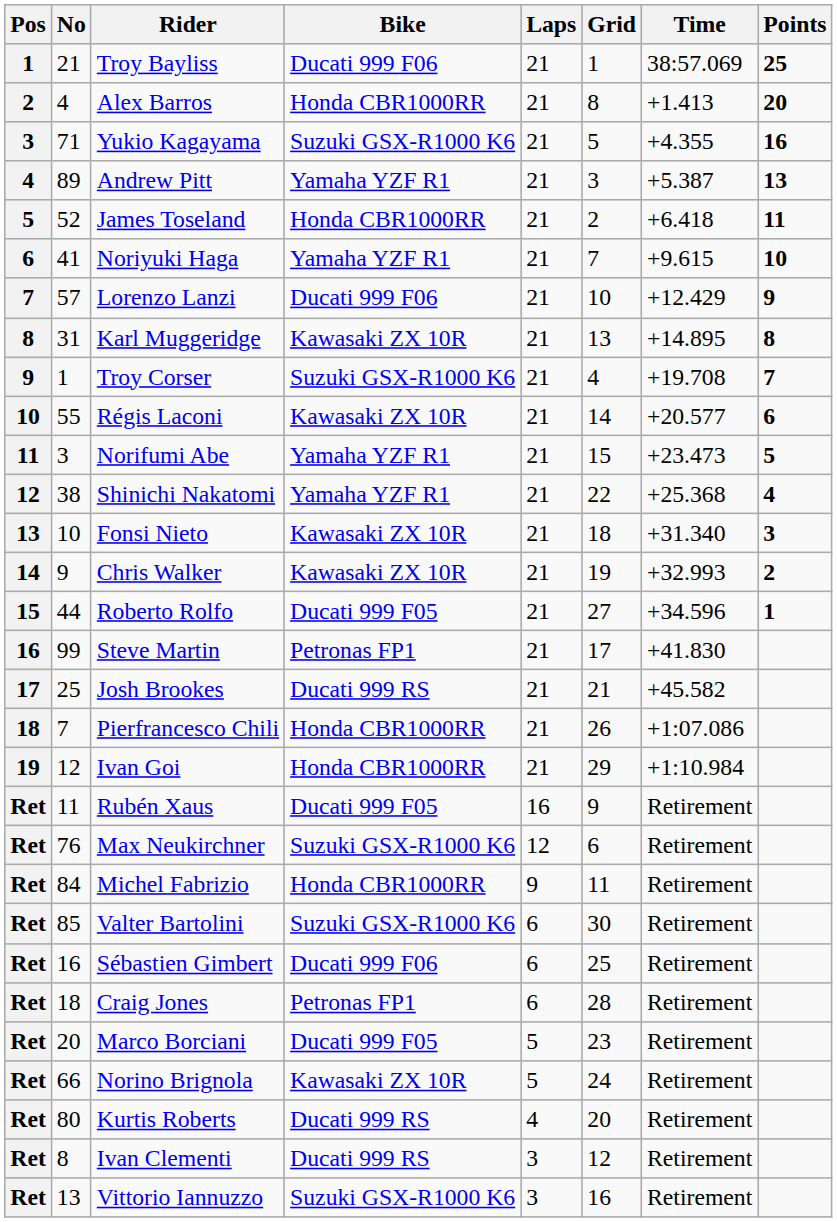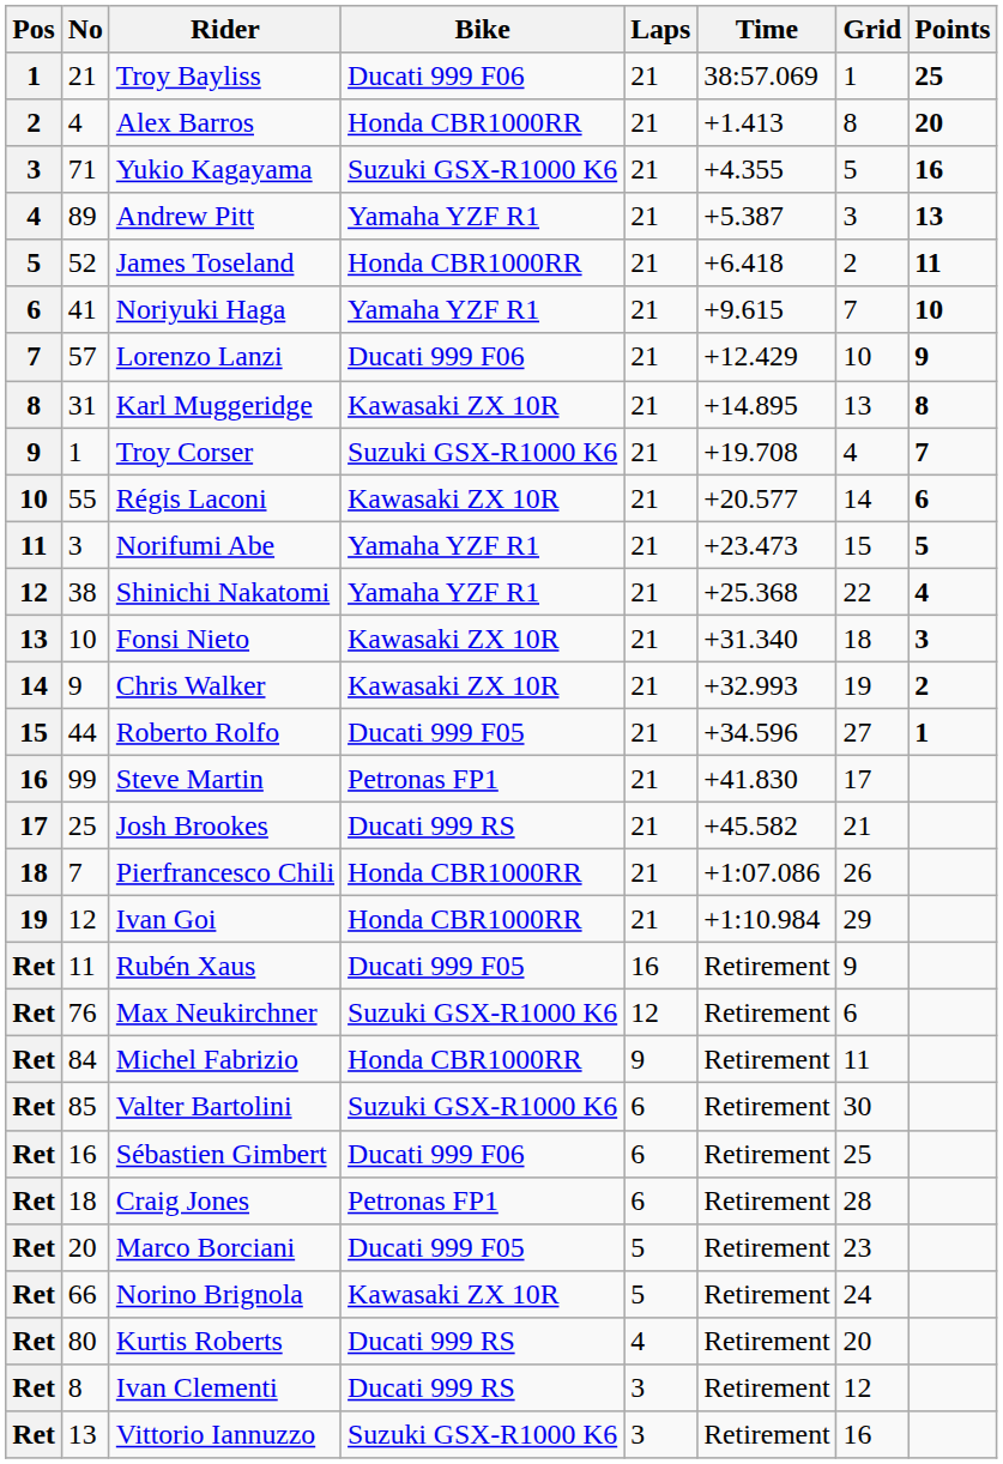columns swapped: Time <-> Grid
